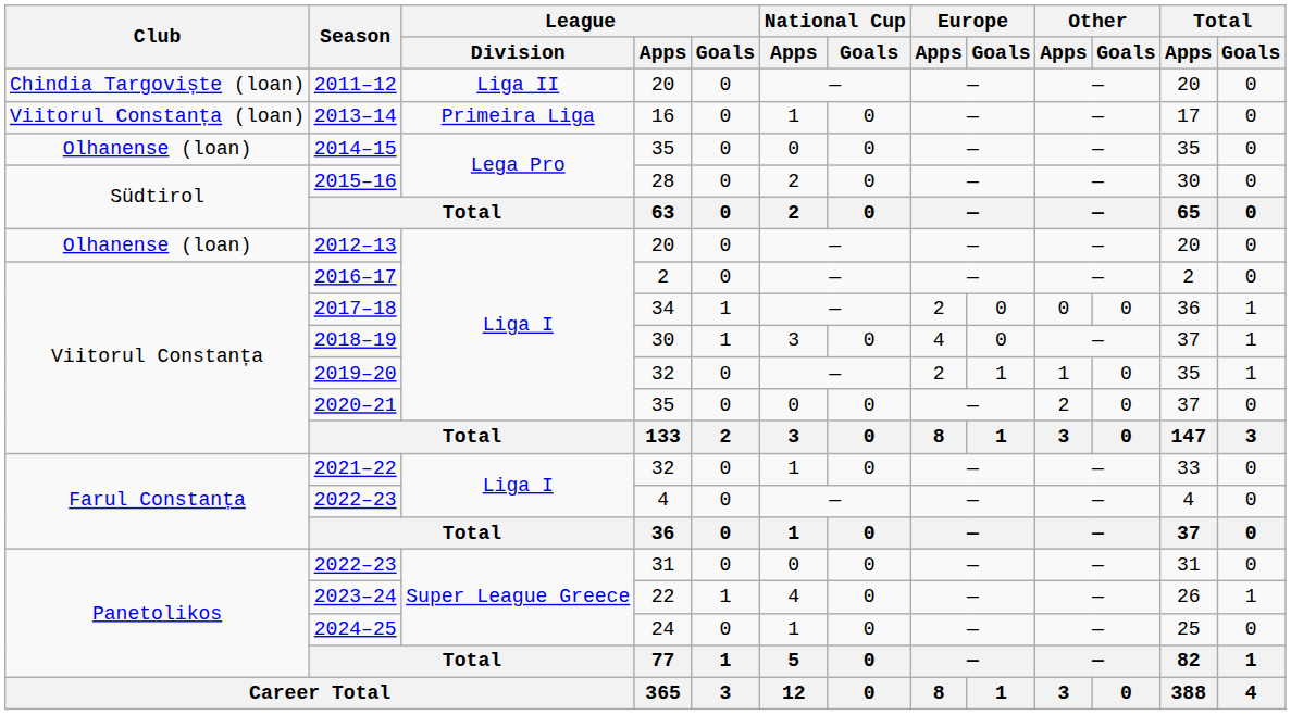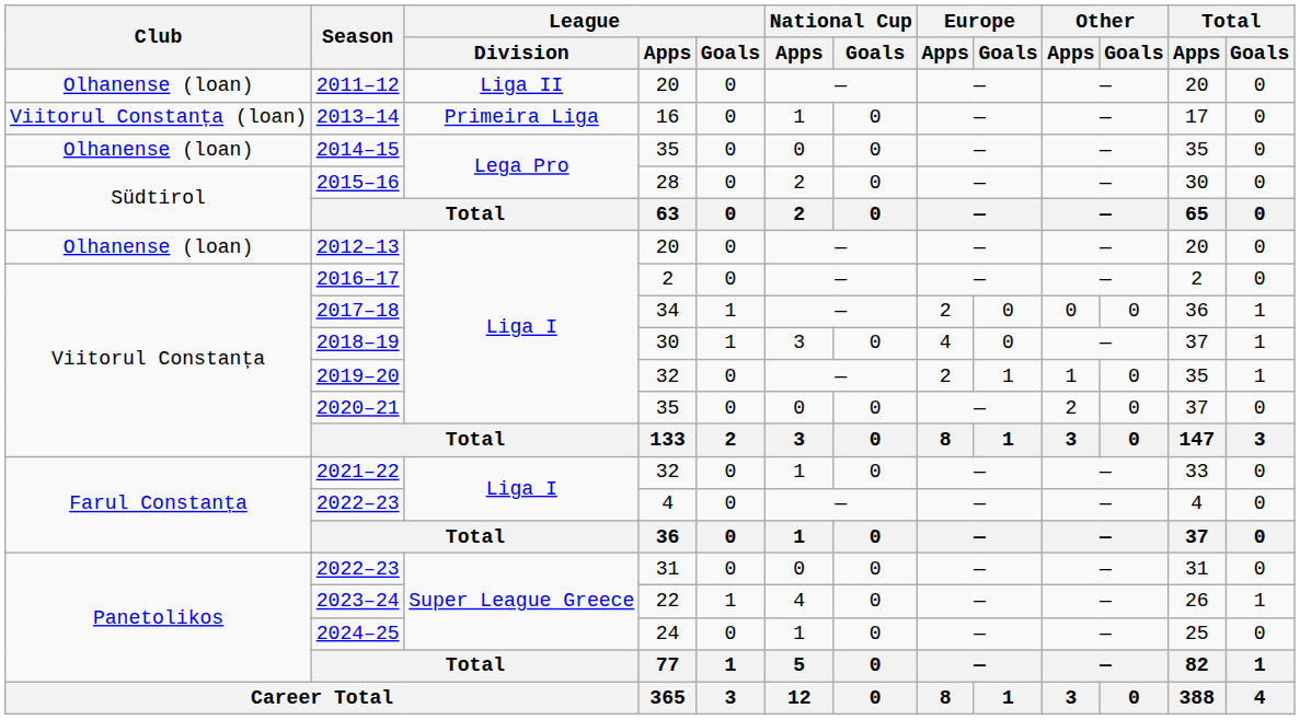2011–12 | Club: Chindia Targoviște (loan) -> Olhanense (loan)
